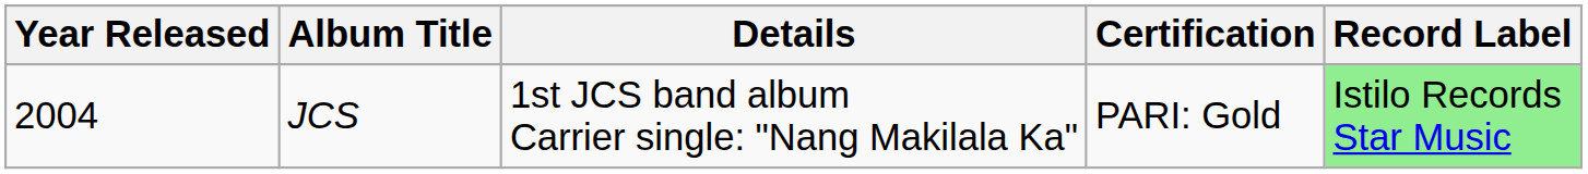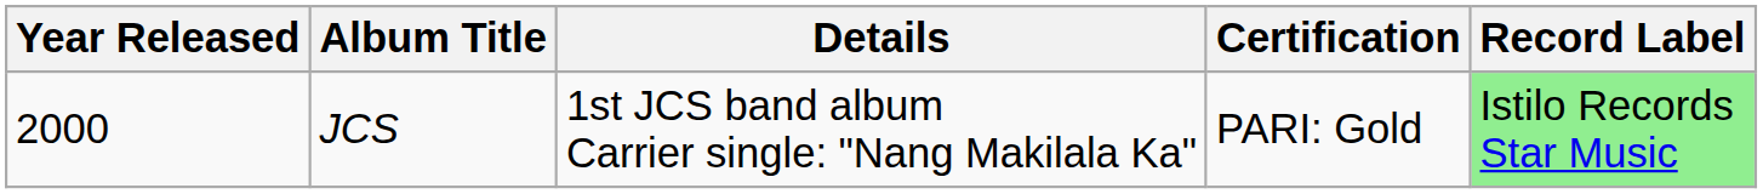JCS | Year Released: 2004 -> 2000
